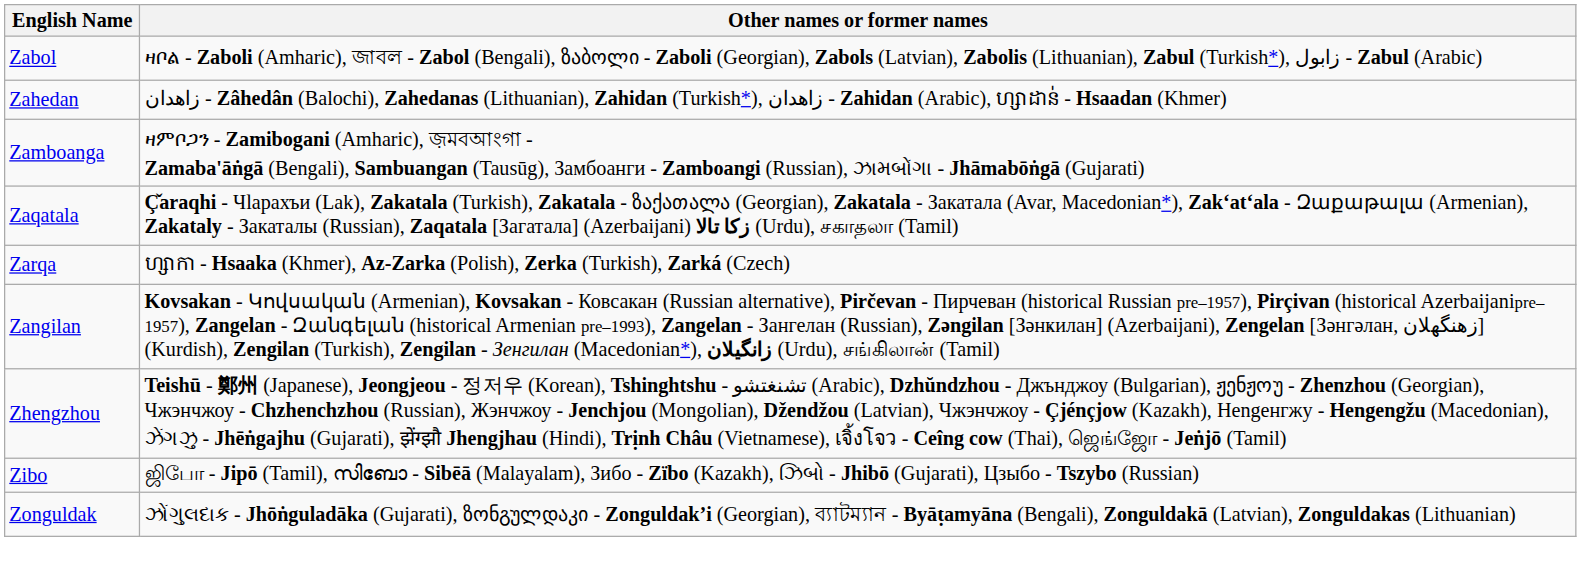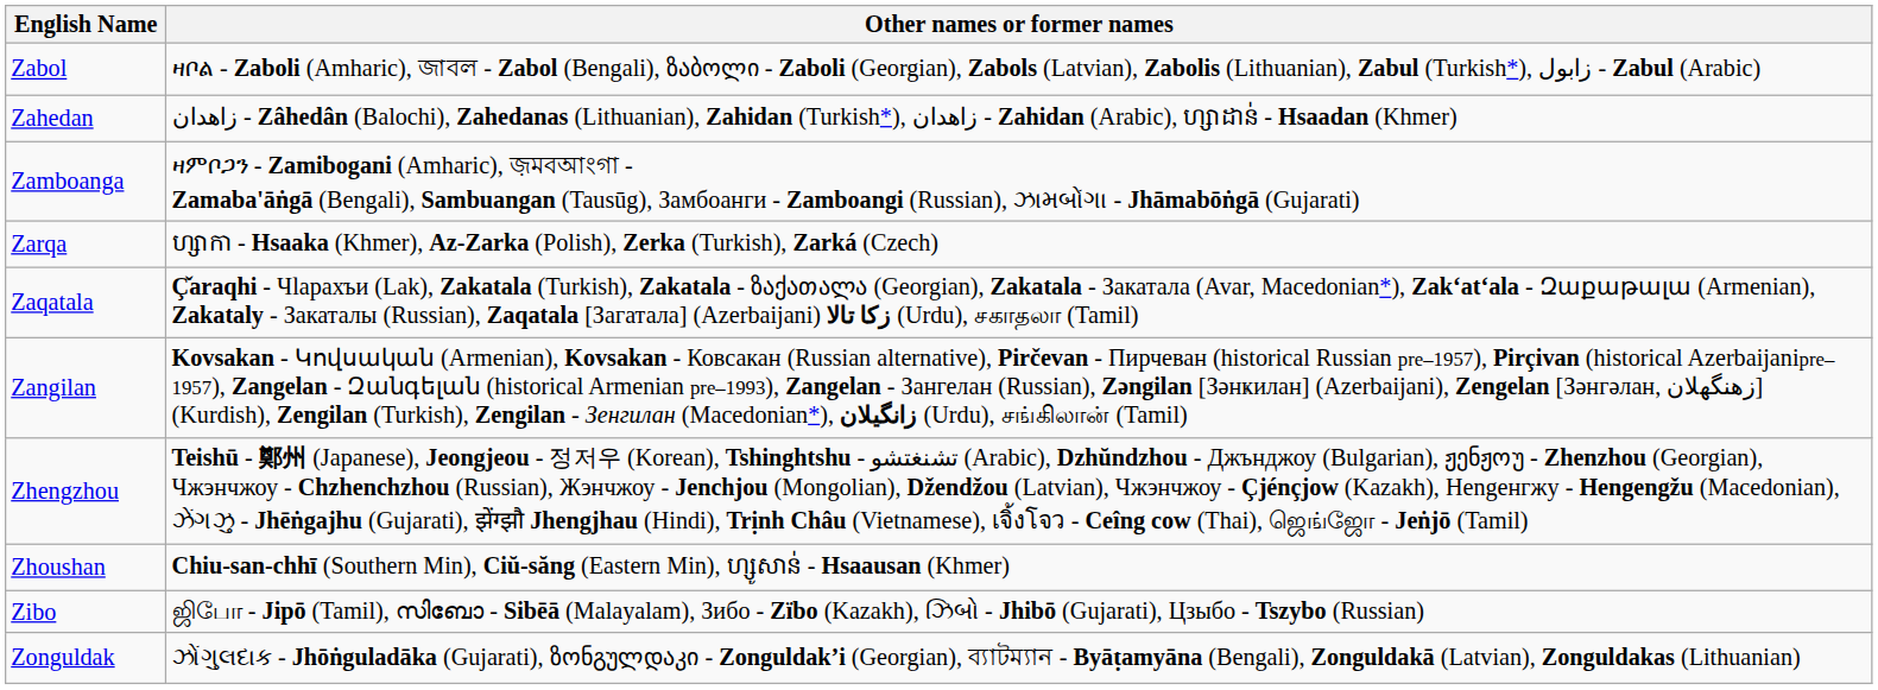rows swapped: Zarqa <-> Zaqatala
+ row: Zhoushan | Chiu-san-chhī (Southern Min), Ciŭ-săng (Eastern Min), ហ្សូសាន់ - Hsaausan (Khmer)
